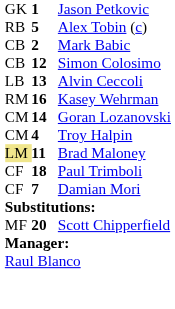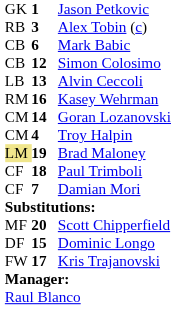Alex Tobin (c) | column 2: 5 -> 3
Mark Babic | column 2: 2 -> 6
Brad Maloney | column 2: 11 -> 19
+ row: DF | 15 | Dominic Longo
+ row: FW | 17 | Kris Trajanovski
